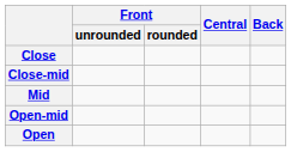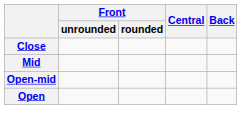- row: Close-mid
